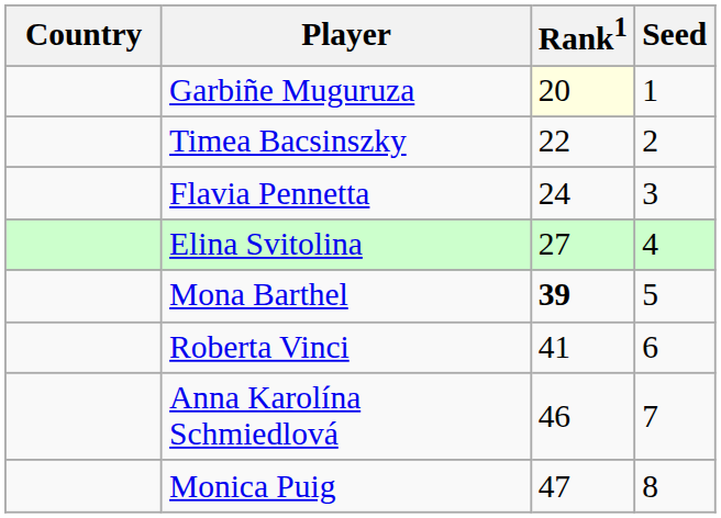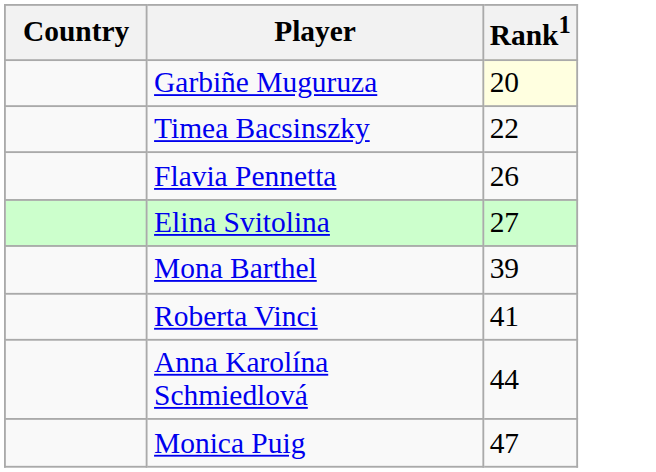- column: Seed | 1 | 2 | 3 | 4 | 5 | 6 | 7 | 8
Flavia Pennetta | Rank1: 24 -> 26
Mona Barthel | Rank1: bold -> normal
Anna Karolína Schmiedlová | Rank1: 46 -> 44
